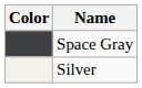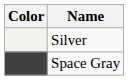rows swapped: Silver <-> Space Gray
